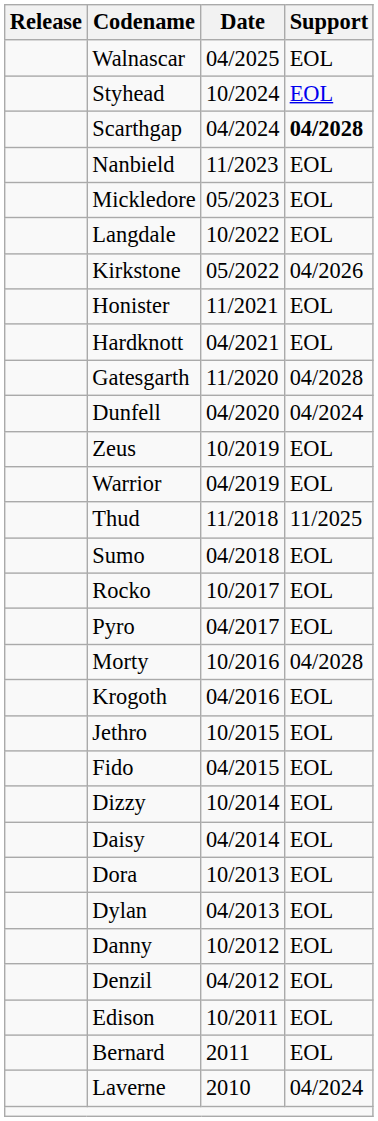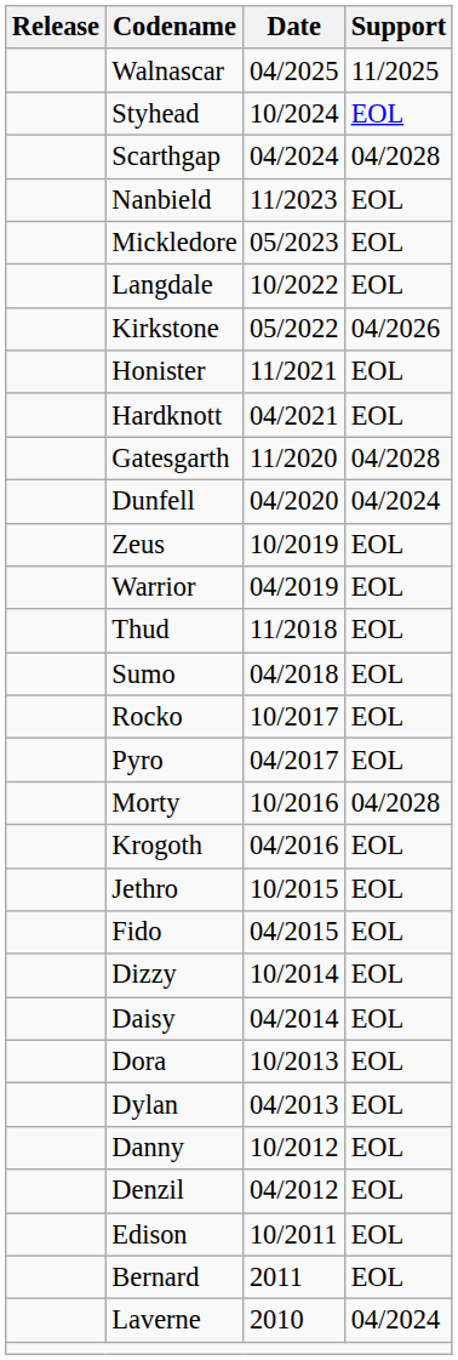Walnascar | Support: EOL -> 11/2025
Scarthgap | Support: bold -> normal
Thud | Support: 11/2025 -> EOL
